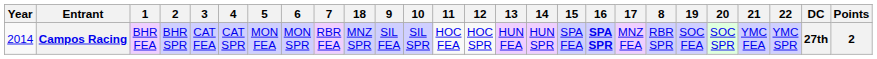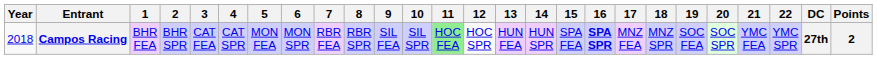columns swapped: 8 <-> 18
Campos Racing | Year: 2014 -> 2018
Campos Racing | 11: no background -> lightgreen background
